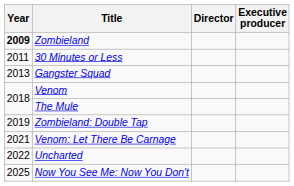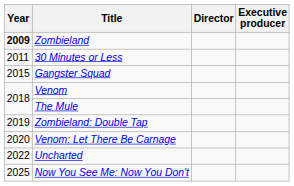Gangster Squad | Year: 2013 -> 2015
Venom: Let There Be Carnage | Year: 2021 -> 2020
